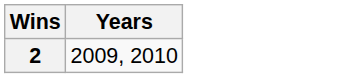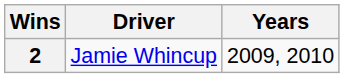+ column: Driver | Jamie Whincup
